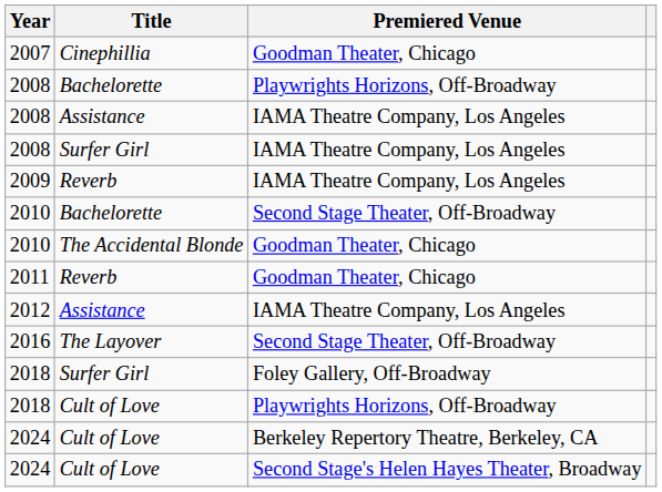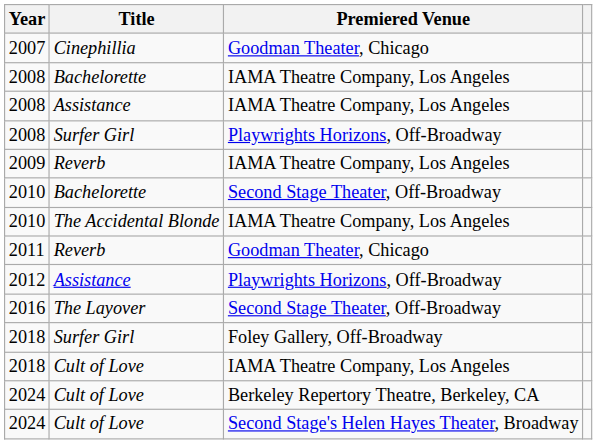2008 / Bachelorette | Premiered Venue: Playwrights Horizons, Off-Broadway -> IAMA Theatre Company, Los Angeles
2008 / Surfer Girl | Premiered Venue: IAMA Theatre Company, Los Angeles -> Playwrights Horizons, Off-Broadway
2010 / The Accidental Blonde | Premiered Venue: Goodman Theater, Chicago -> IAMA Theatre Company, Los Angeles
2012 | Premiered Venue: IAMA Theatre Company, Los Angeles -> Playwrights Horizons, Off-Broadway
2018 / Cult of Love | Premiered Venue: Playwrights Horizons, Off-Broadway -> IAMA Theatre Company, Los Angeles
